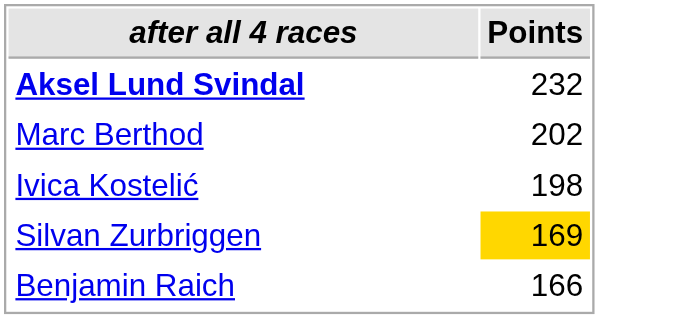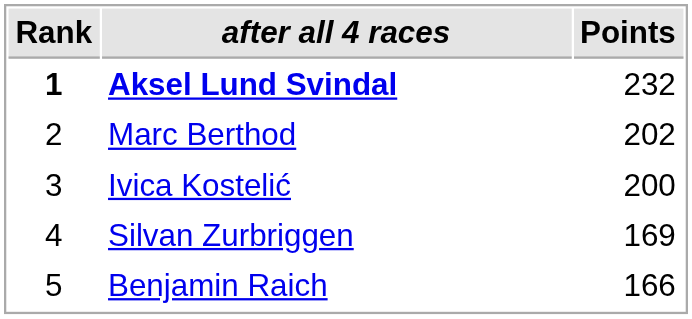+ column: Rank | 1 | 2 | 3 | 4 | 5
Ivica Kostelić | Points: 198 -> 200
Silvan Zurbriggen | Points: gold background -> no background
